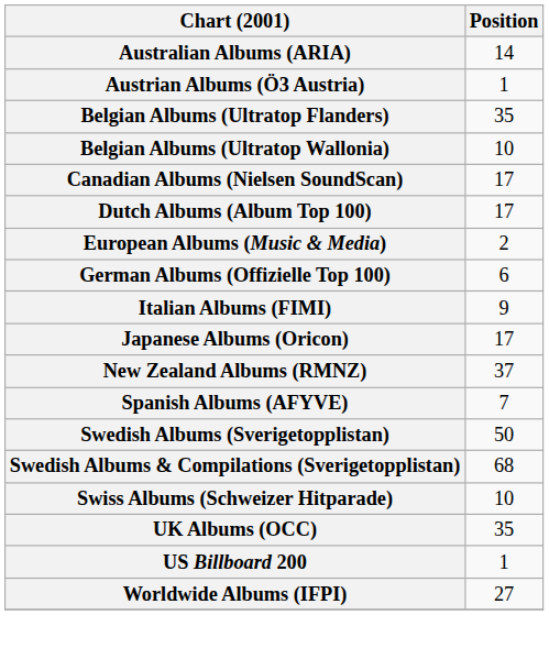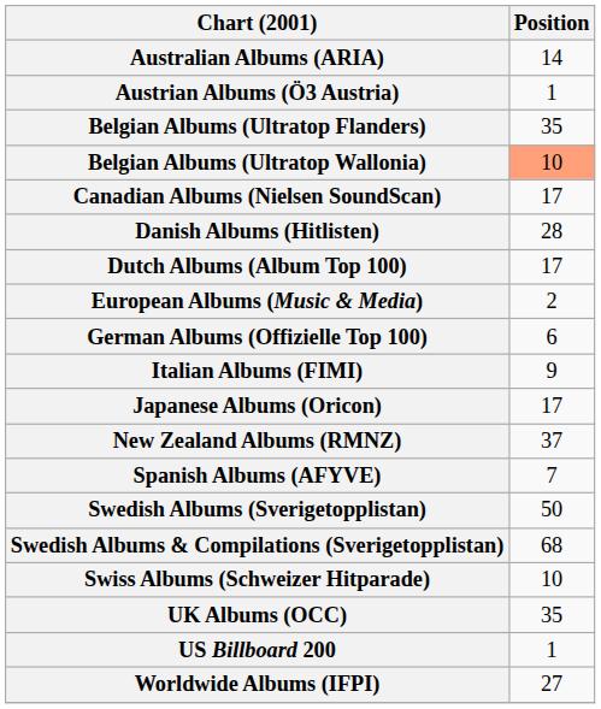Belgian Albums (Ultratop Wallonia) | Position: no background -> lightsalmon background
+ row: Danish Albums (Hitlisten) | 28
